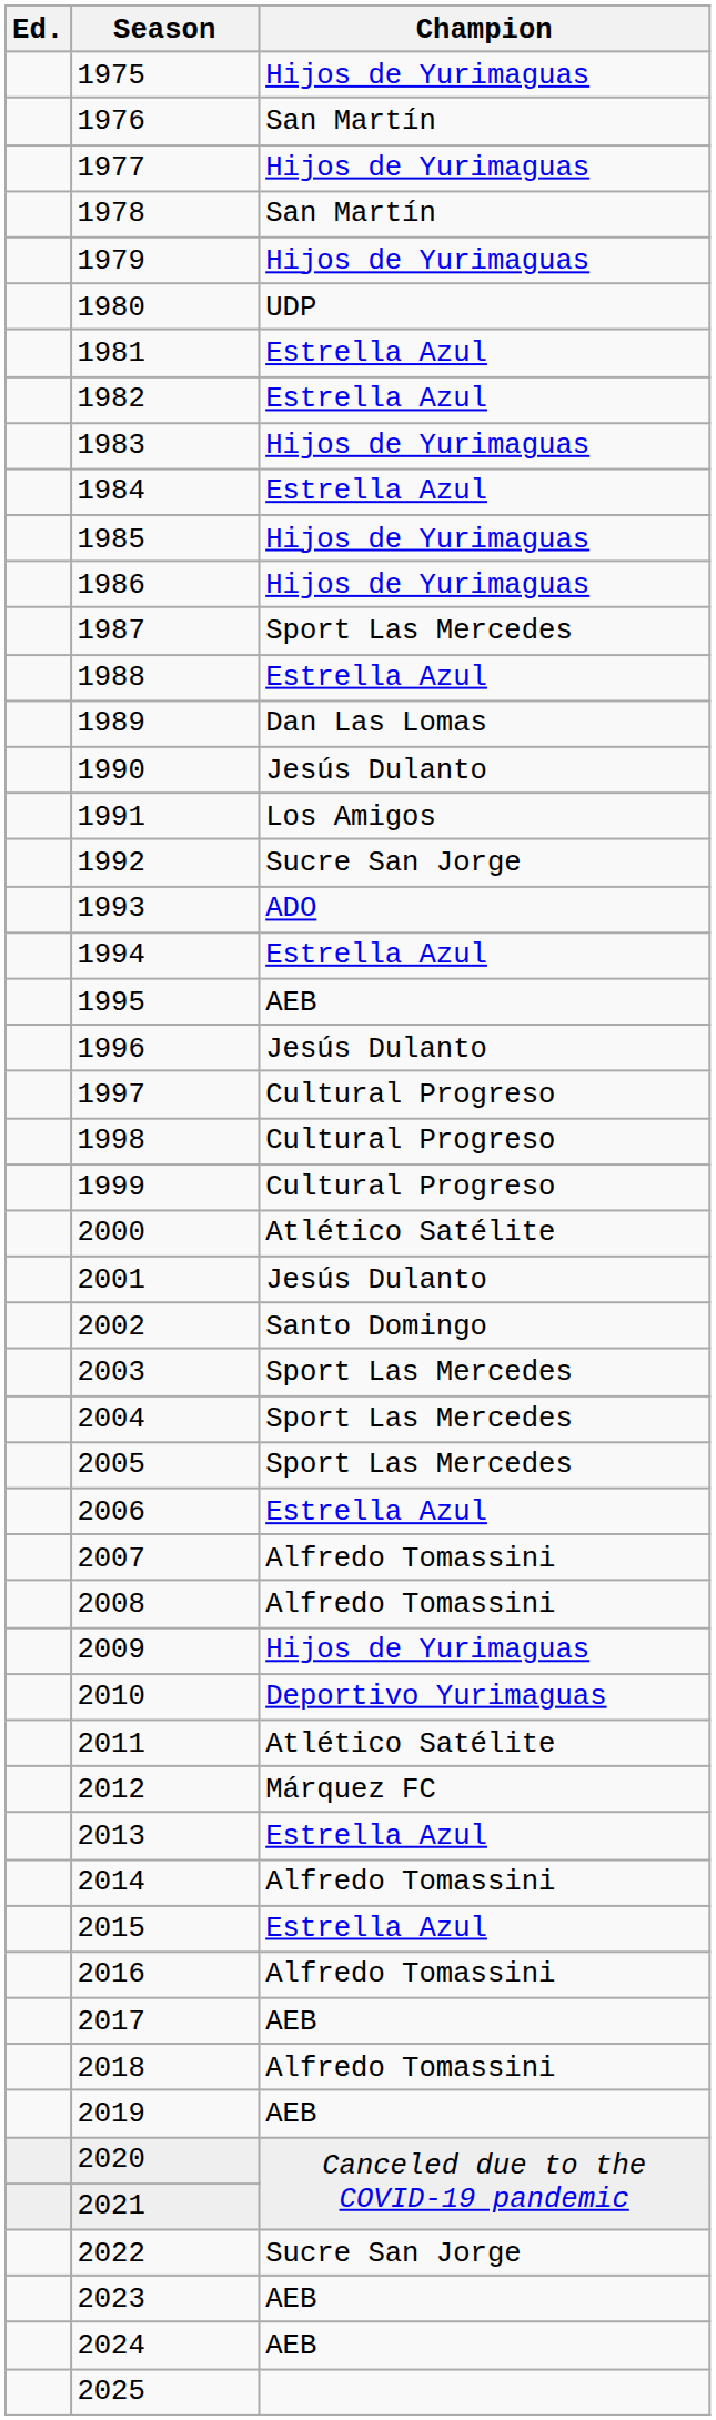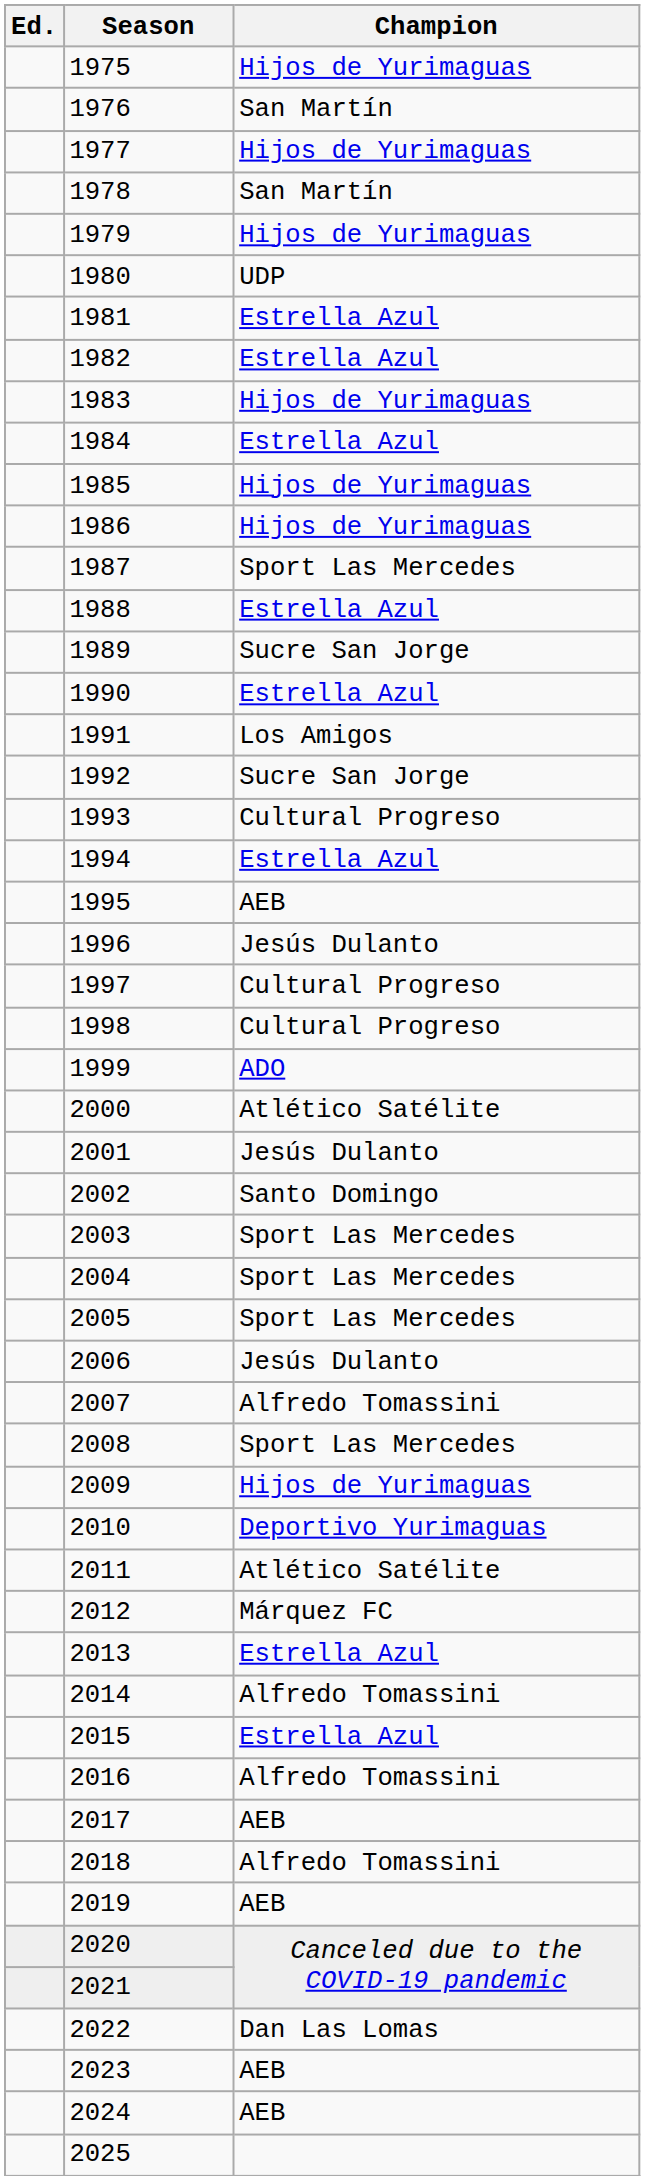1989 | Champion: Dan Las Lomas -> Sucre San Jorge
1990 | Champion: Jesús Dulanto -> Estrella Azul
1993 | Champion: ADO -> Cultural Progreso
1999 | Champion: Cultural Progreso -> ADO
2006 | Champion: Estrella Azul -> Jesús Dulanto
2008 | Champion: Alfredo Tomassini -> Sport Las Mercedes
2022 | Champion: Sucre San Jorge -> Dan Las Lomas
